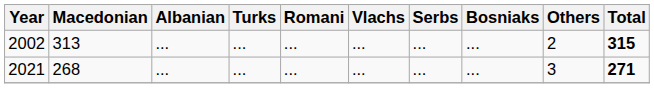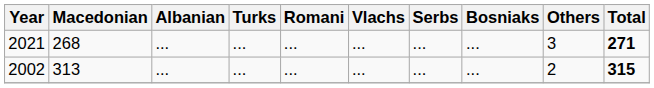rows swapped: 2002 <-> 2021
